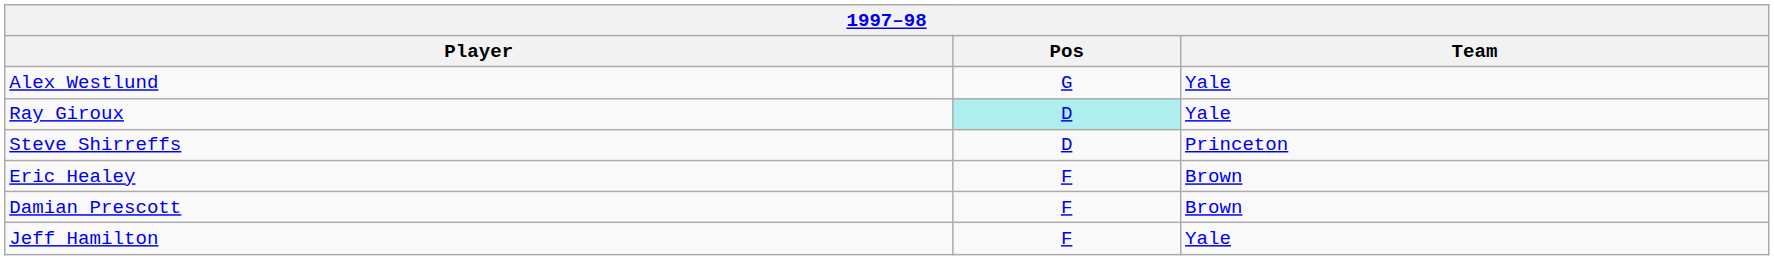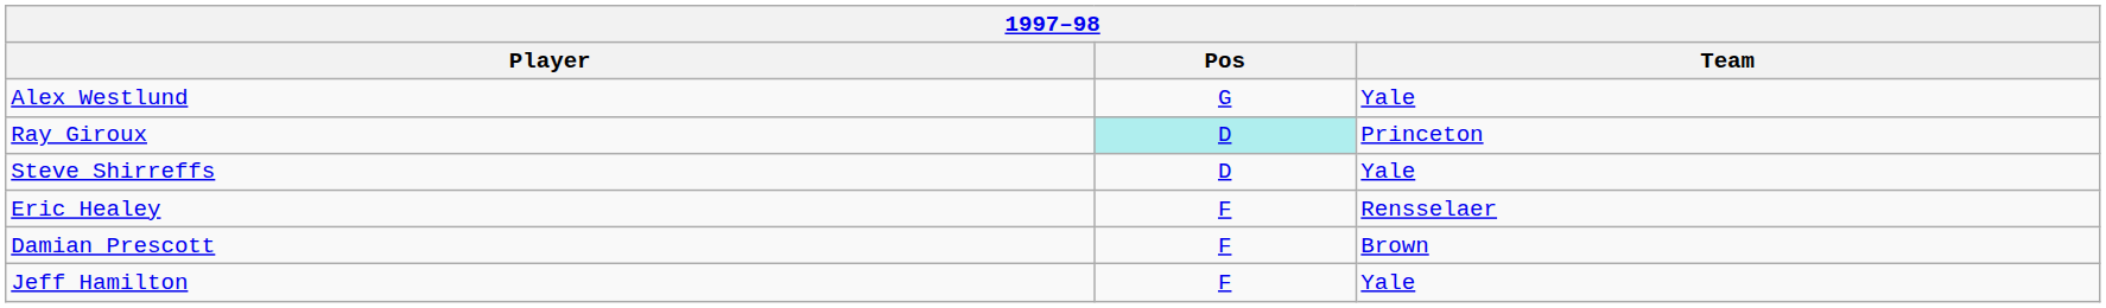Ray Giroux | Team: Yale -> Princeton
Steve Shirreffs | Team: Princeton -> Yale
Eric Healey | Team: Brown -> Rensselaer
